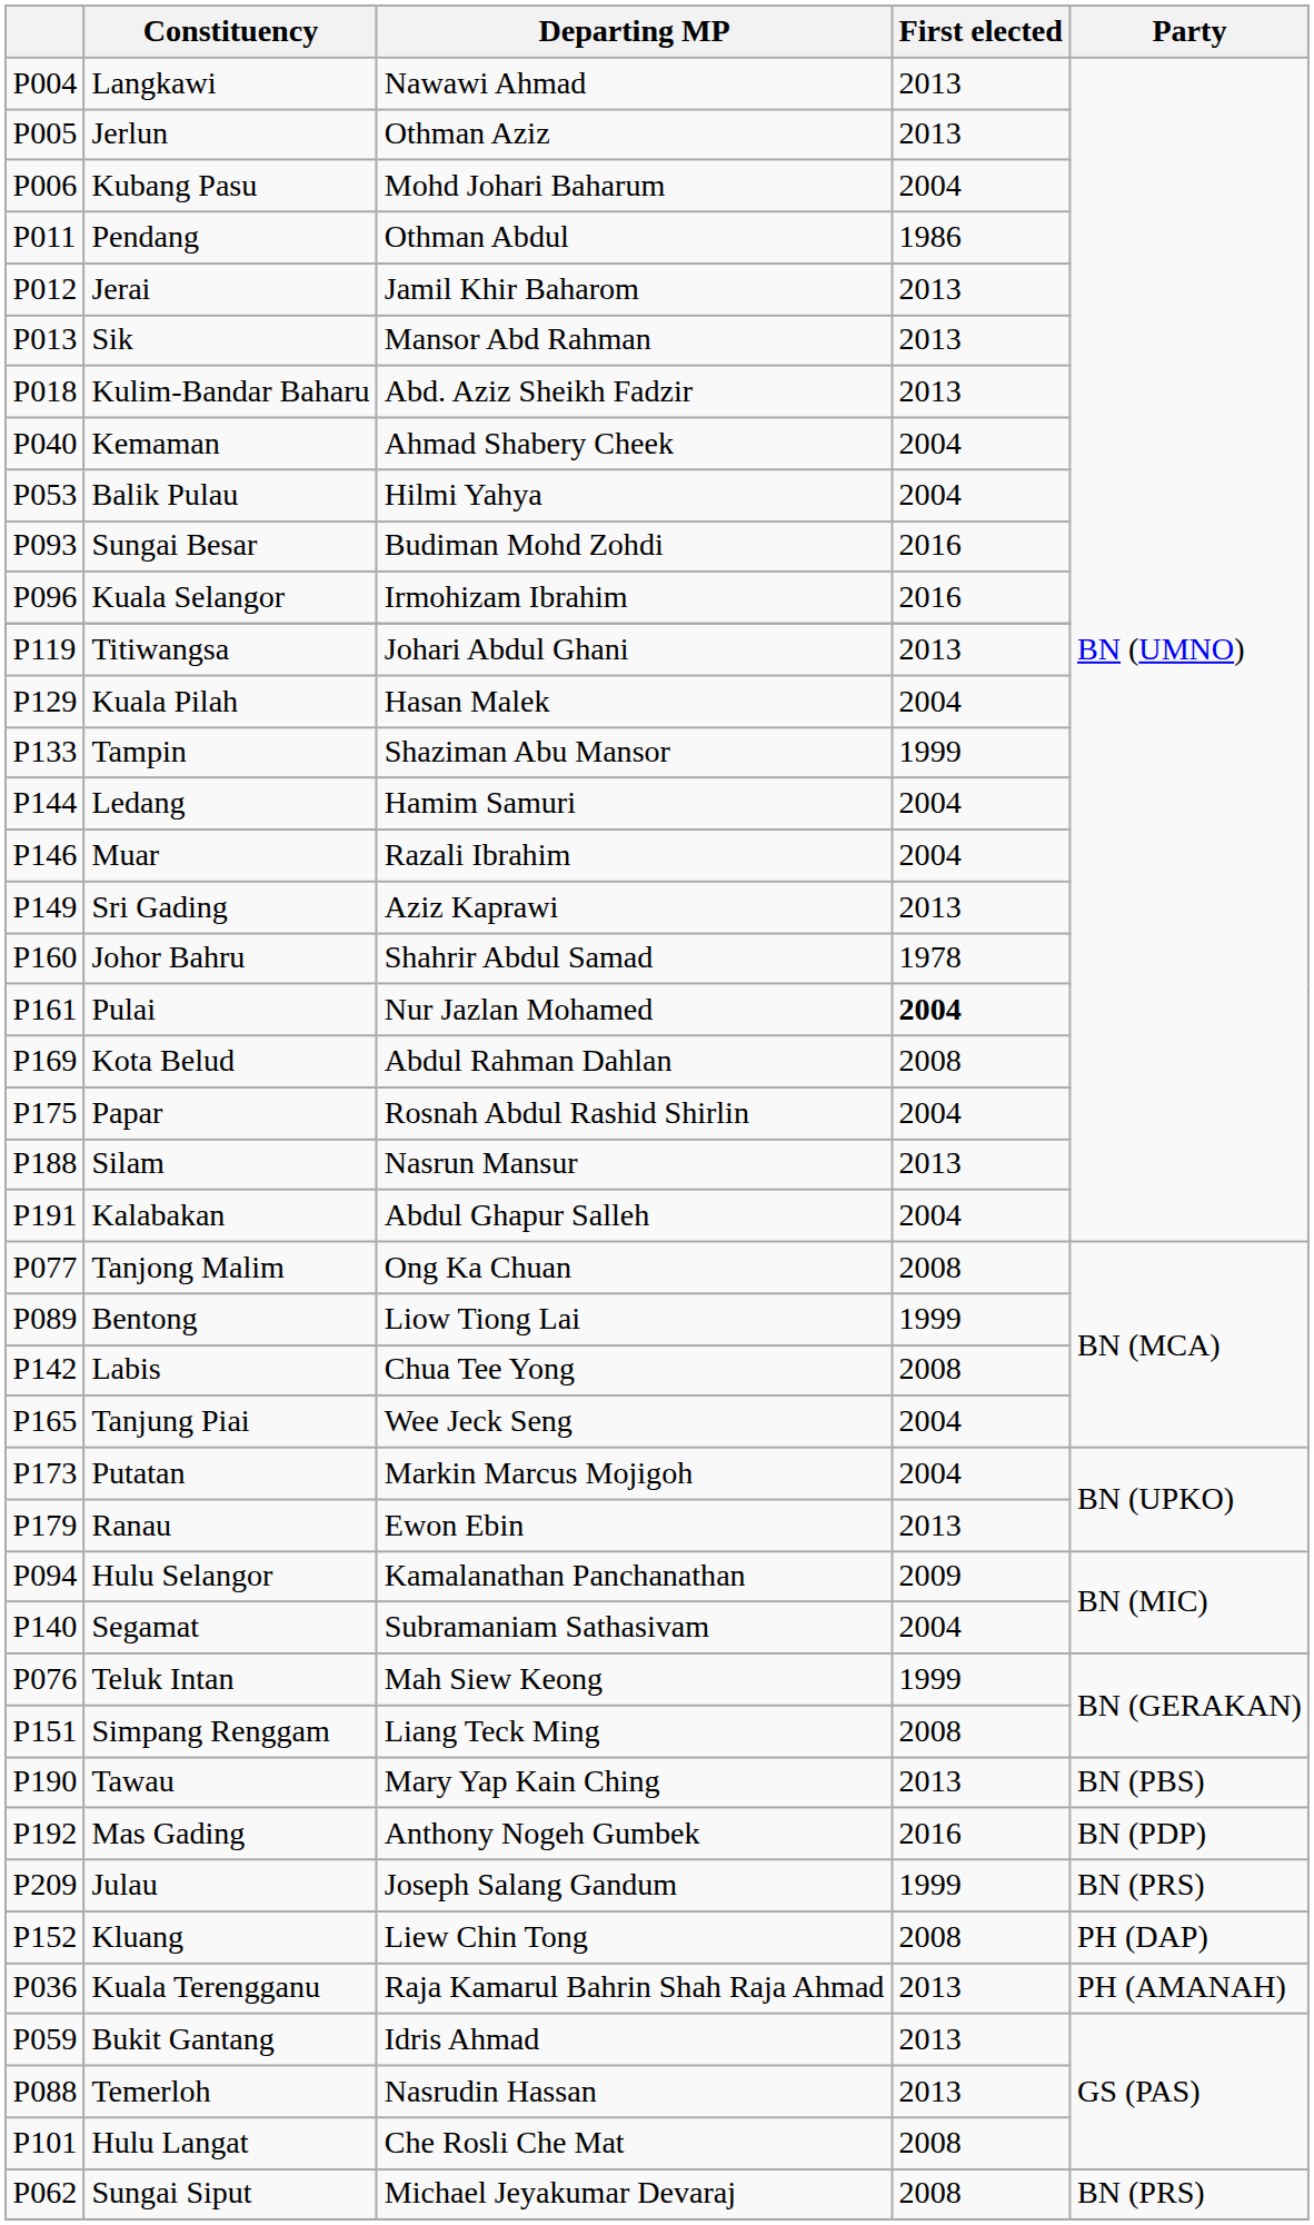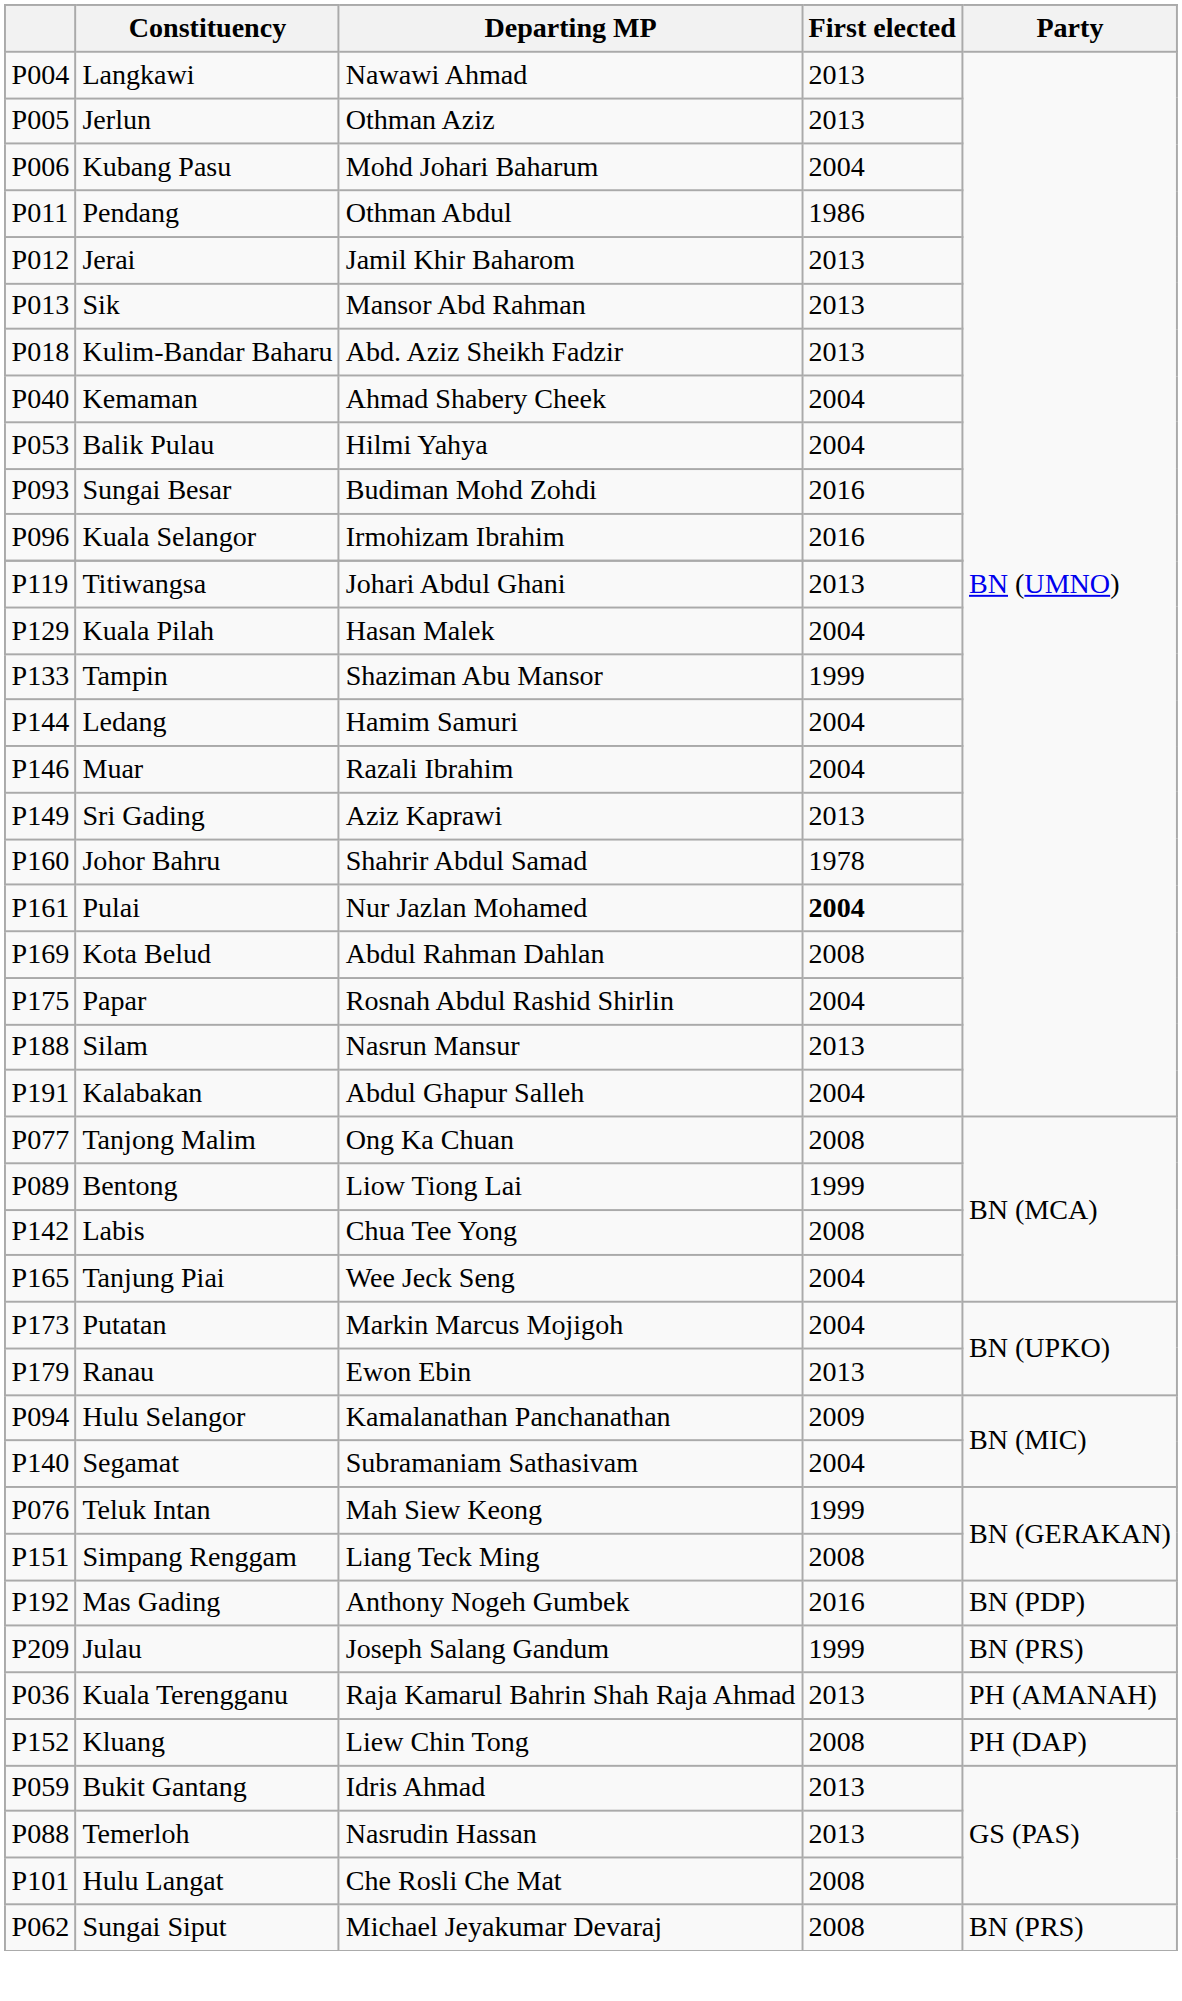- row: P190 | Tawau | Mary Yap Kain Ching | 2013 | BN (PBS)
rows swapped: Kluang <-> Kuala Terengganu
